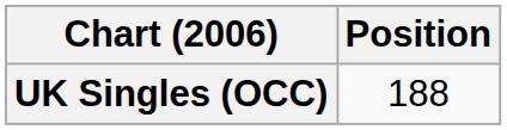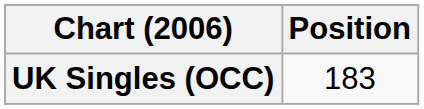UK Singles (OCC) | Position: 188 -> 183
